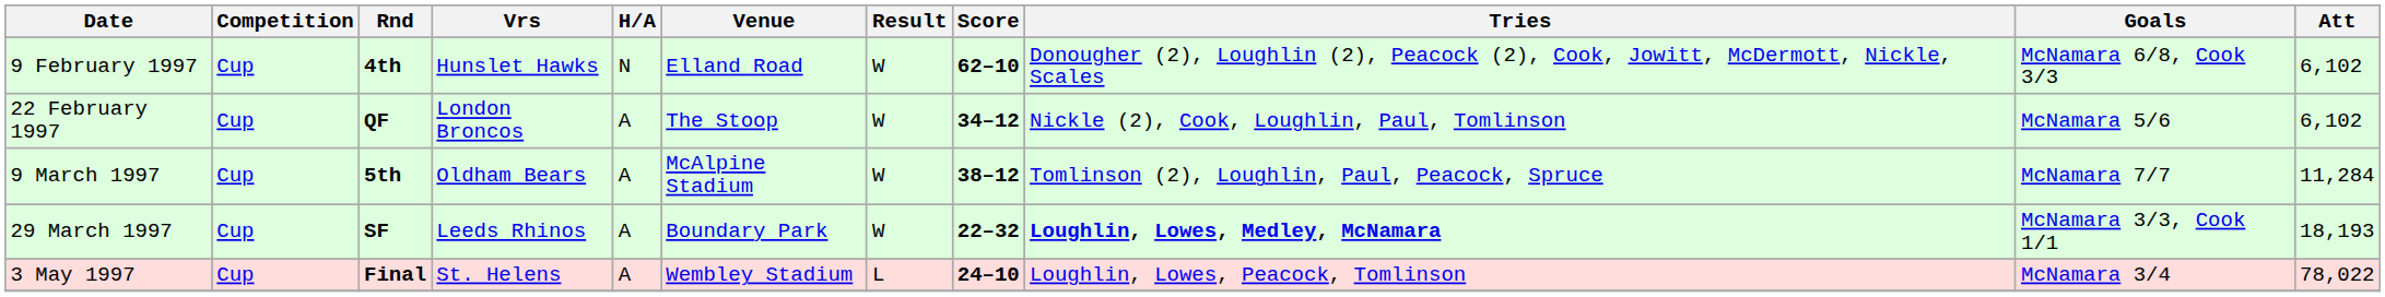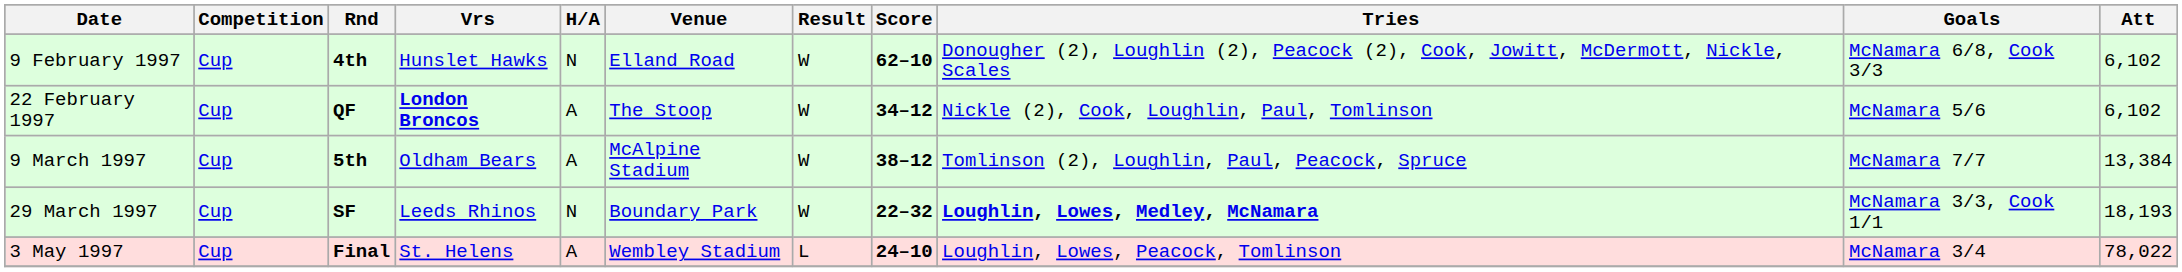22 February 1997 | Vrs: normal -> bold
9 March 1997 | Att: 11,284 -> 13,384
29 March 1997 | H/A: A -> N
